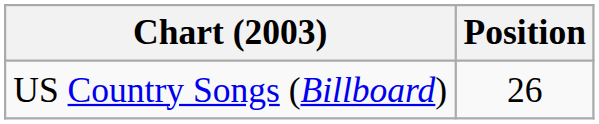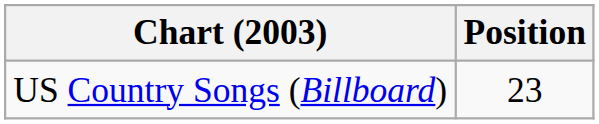US Country Songs (Billboard) | Position: 26 -> 23
